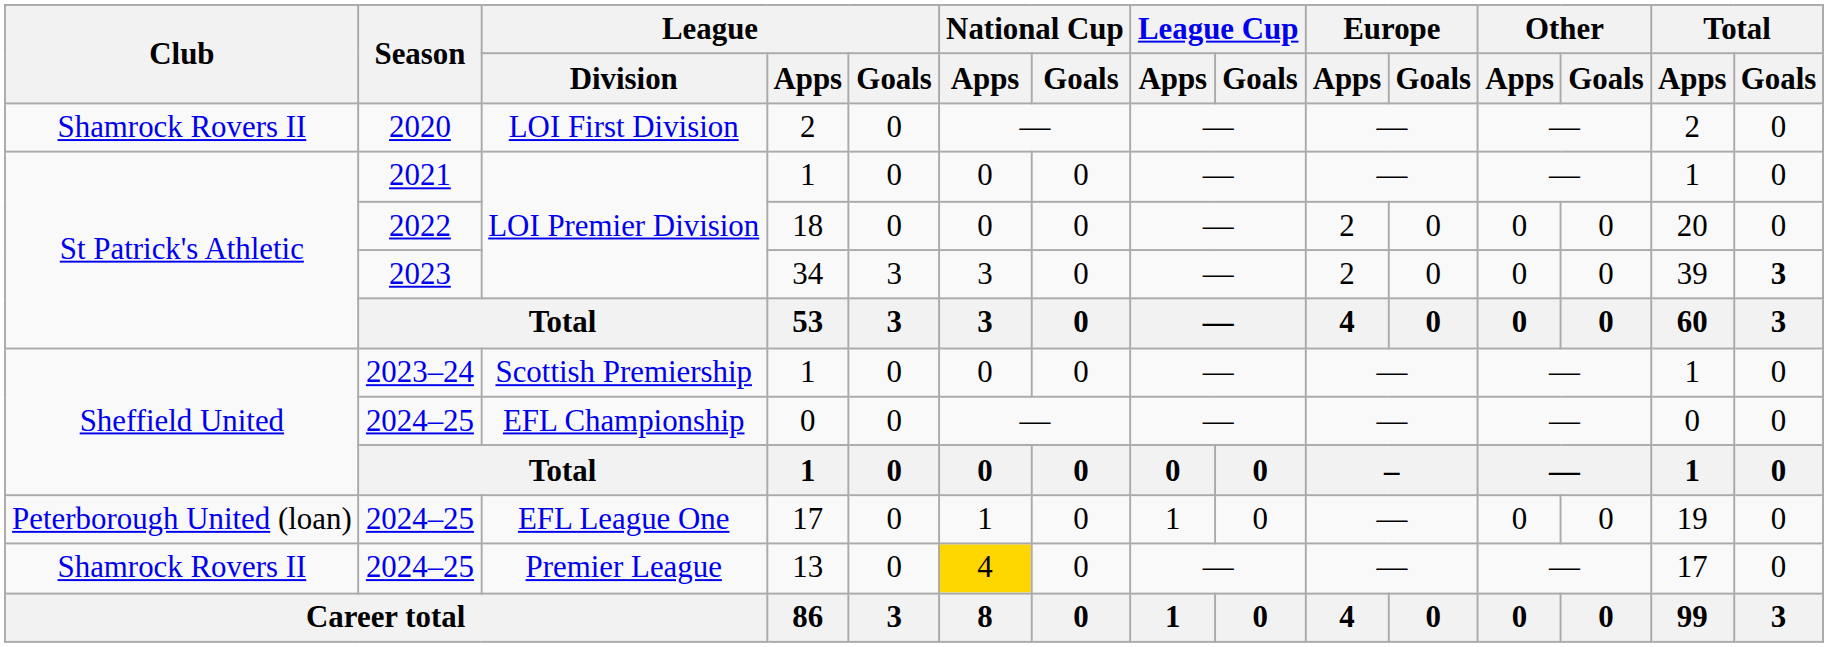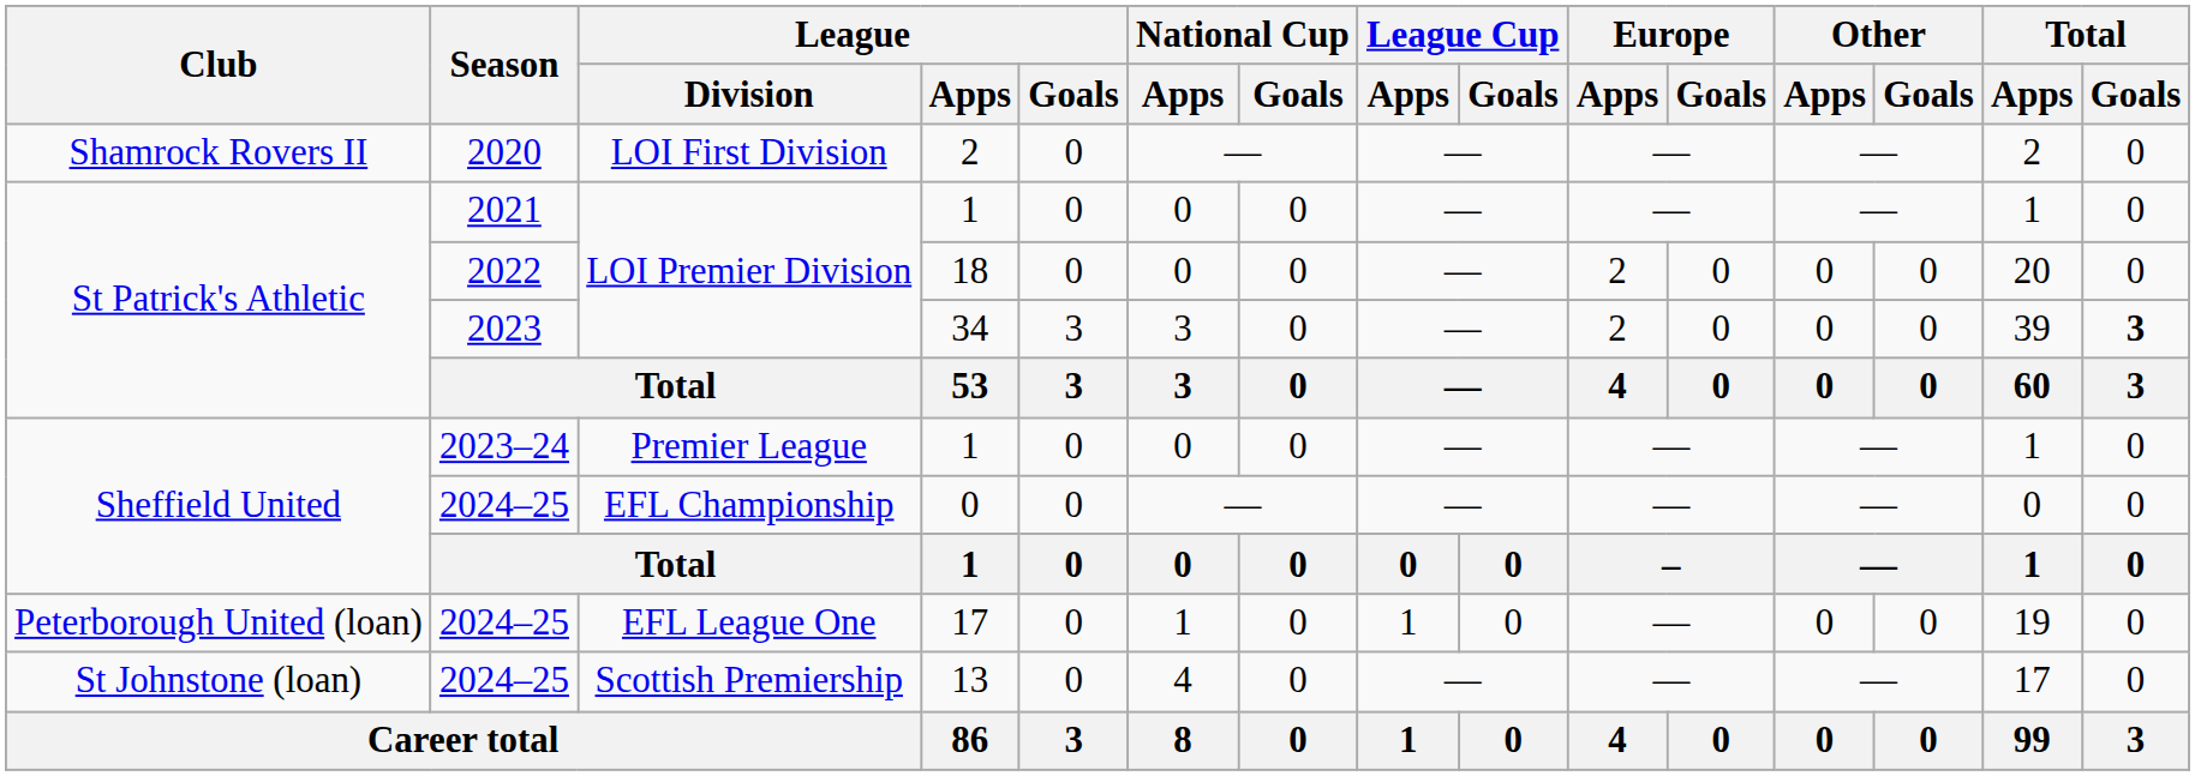2023–24 / 1 | League / Division: Scottish Premiership -> Premier League
13 | Club: Shamrock Rovers II -> St Johnstone (loan)
13 | League / Division: Premier League -> Scottish Premiership
13 | National Cup / Apps: gold background -> no background
